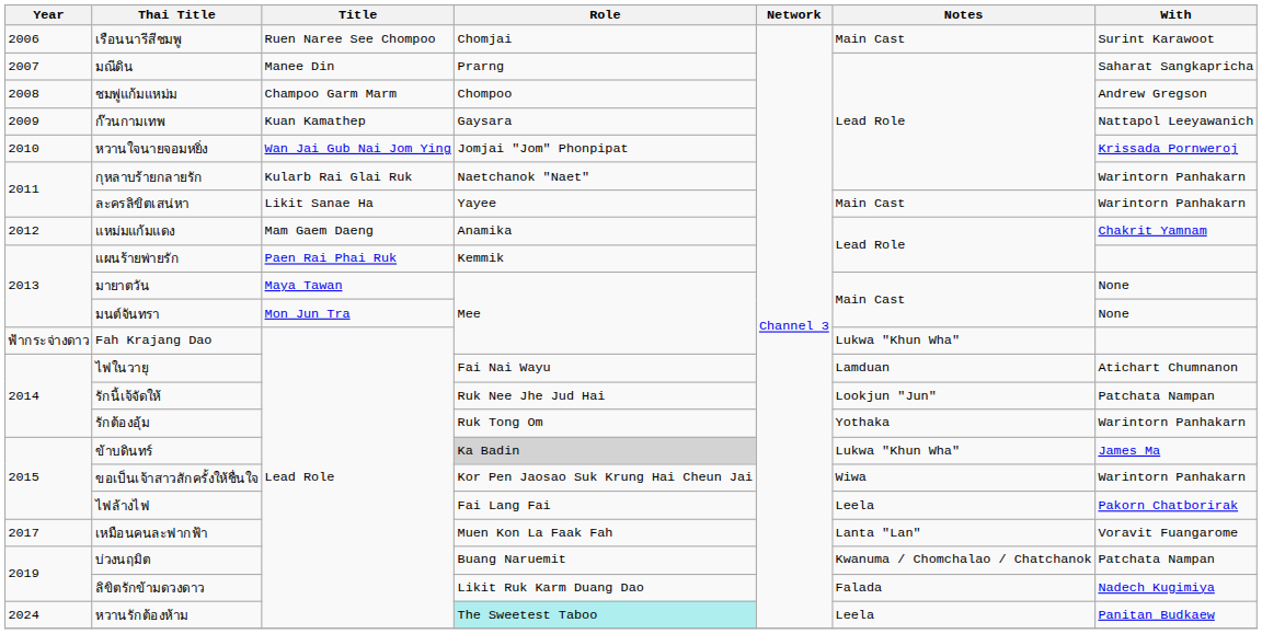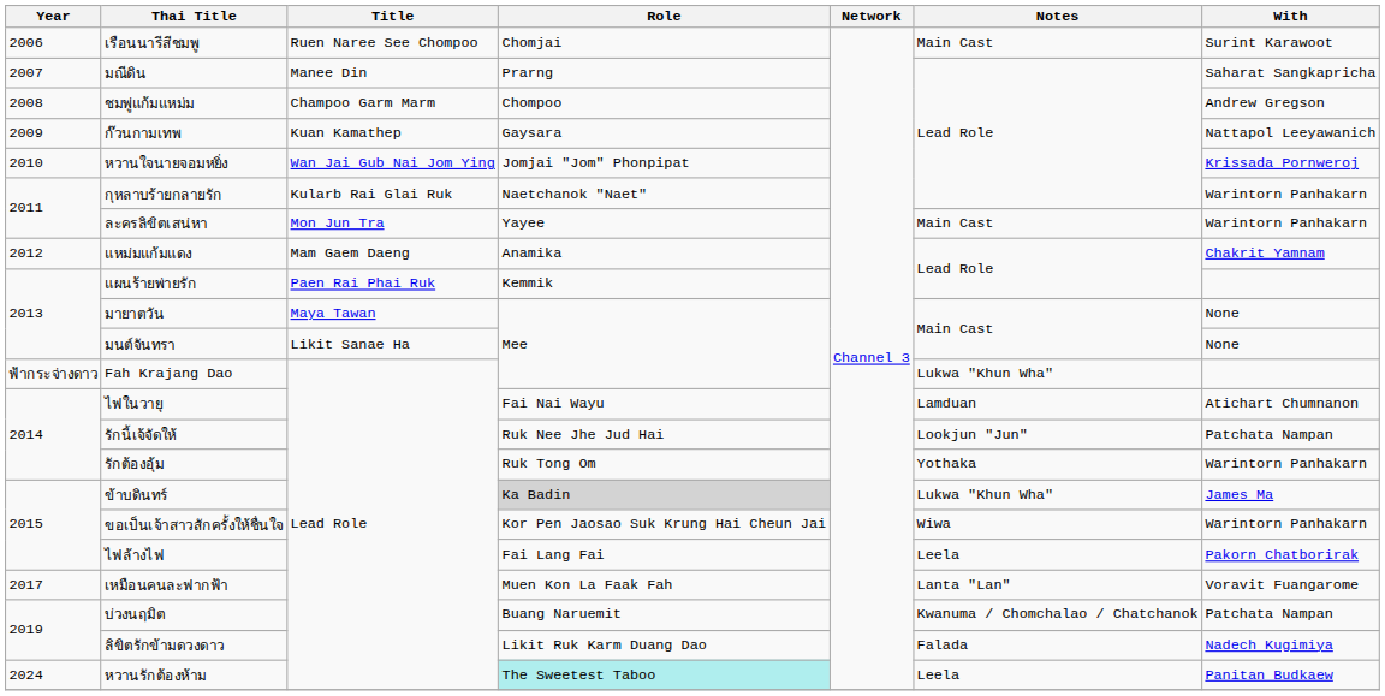ละครลิขิตเสน่หา | Title: Likit Sanae Ha -> Mon Jun Tra
มนต์จันทรา | Title: Mon Jun Tra -> Likit Sanae Ha
